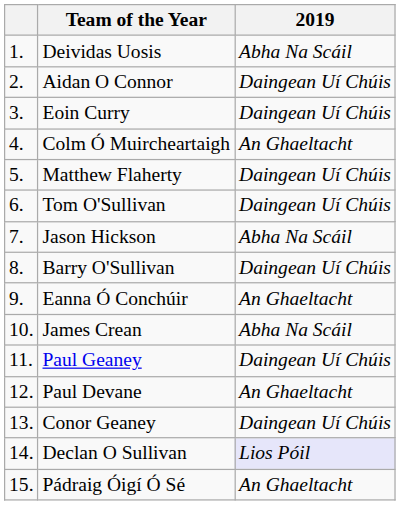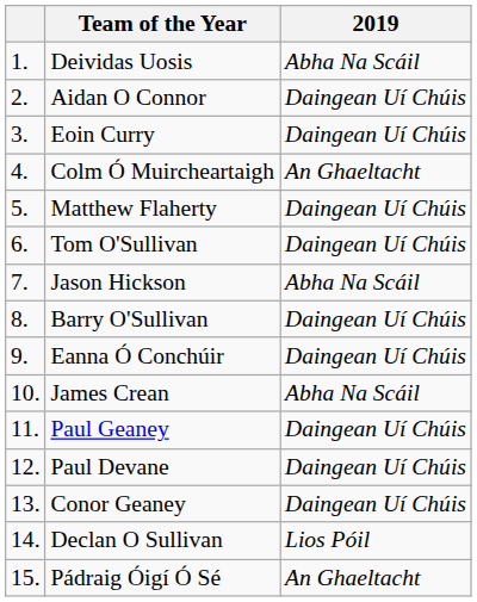Eanna Ó Conchúir | 2019: An Ghaeltacht -> Daingean Uí Chúis
Paul Devane | 2019: An Ghaeltacht -> Daingean Uí Chúis
Declan O Sullivan | 2019: lavender background -> no background
